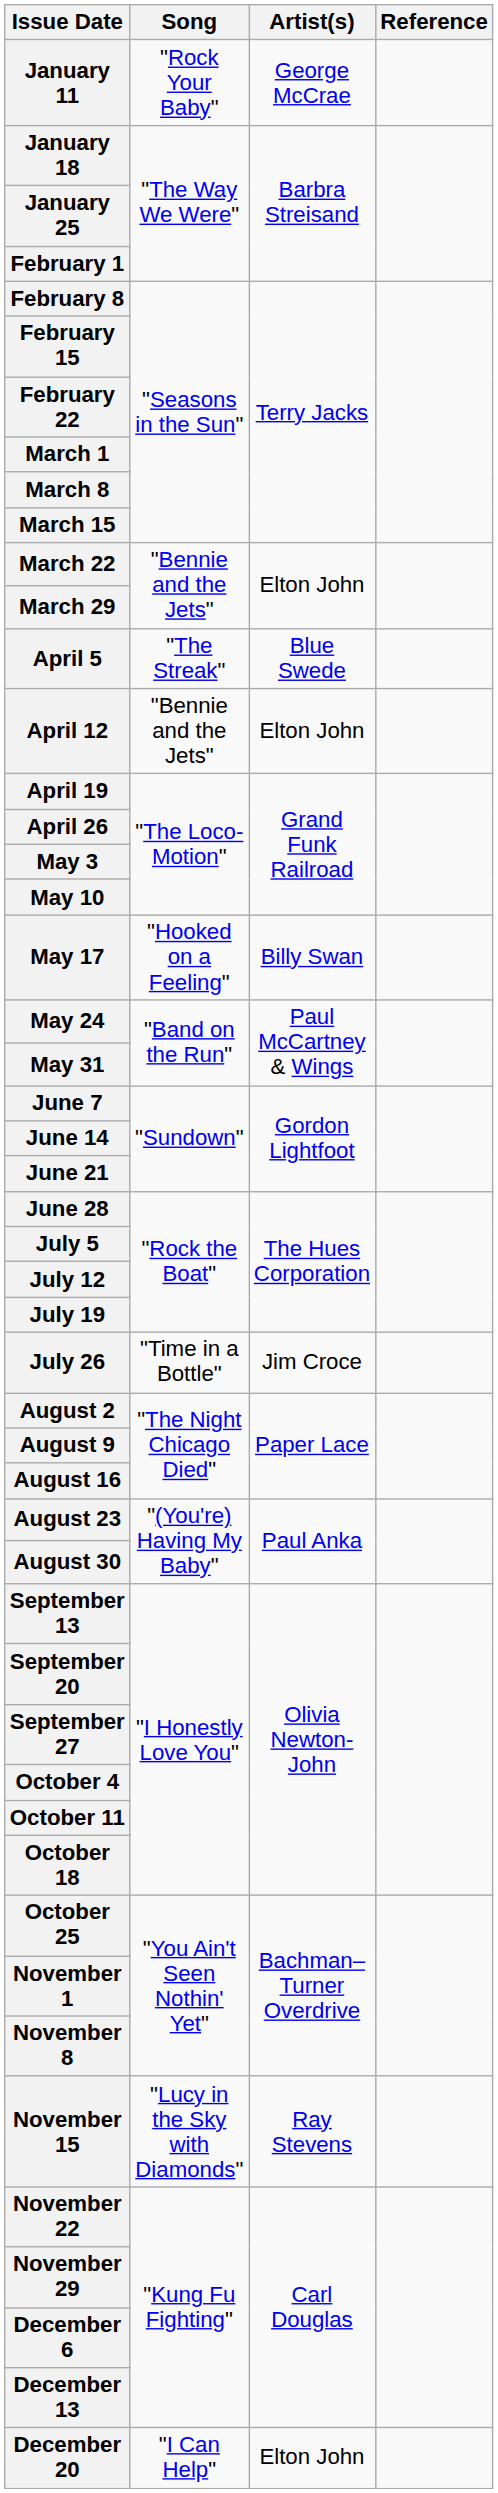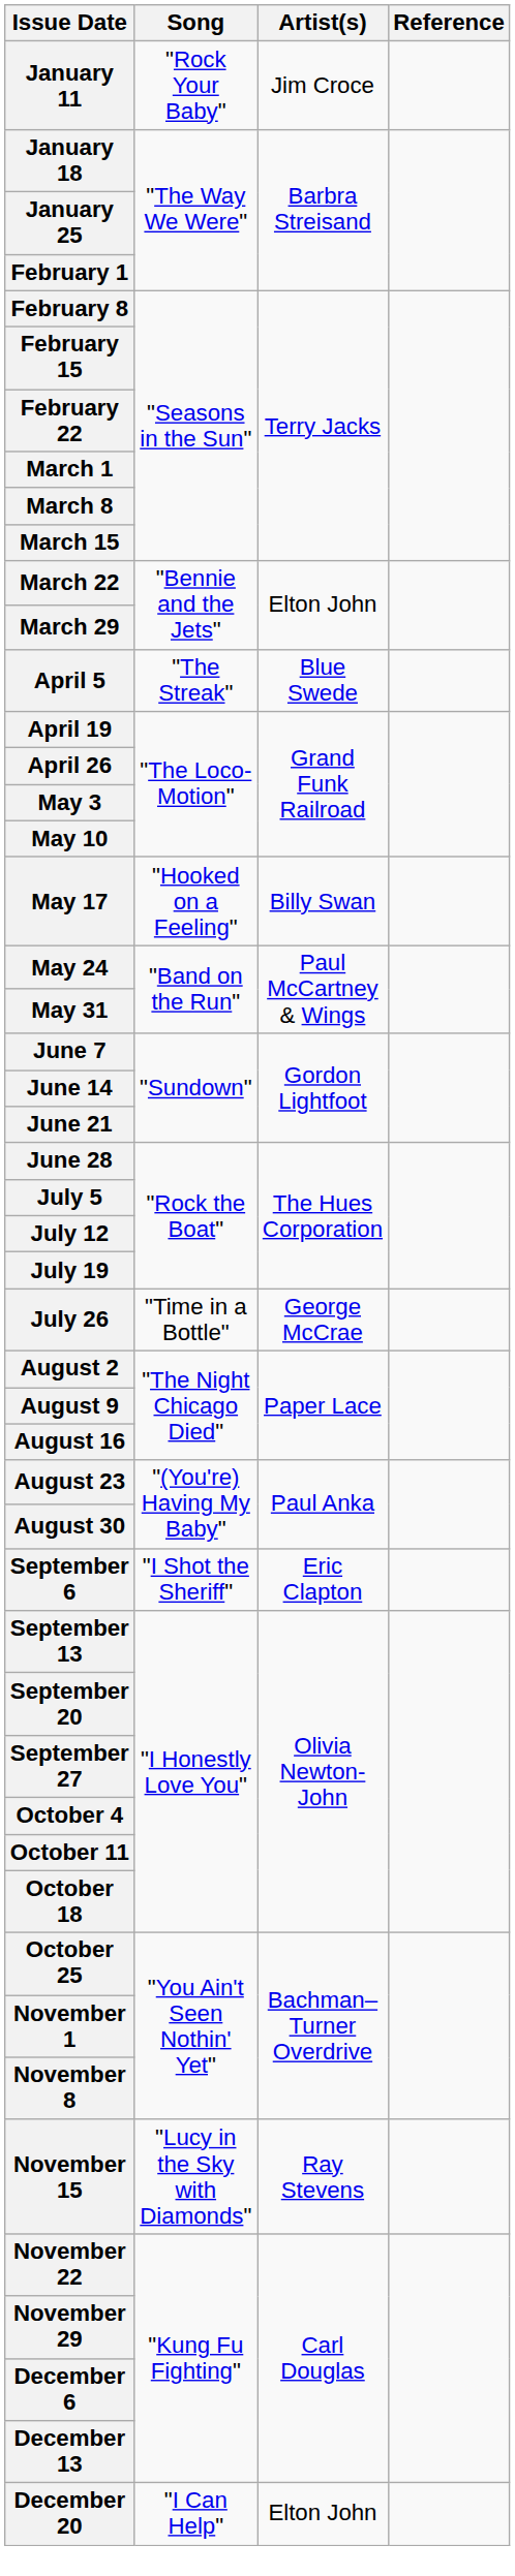January 11 | Artist(s): George McCrae -> Jim Croce
- row: April 12 | "Bennie and the Jets" | Elton John
July 26 | Artist(s): Jim Croce -> George McCrae
+ row: September 6 | "I Shot the Sheriff" | Eric Clapton
